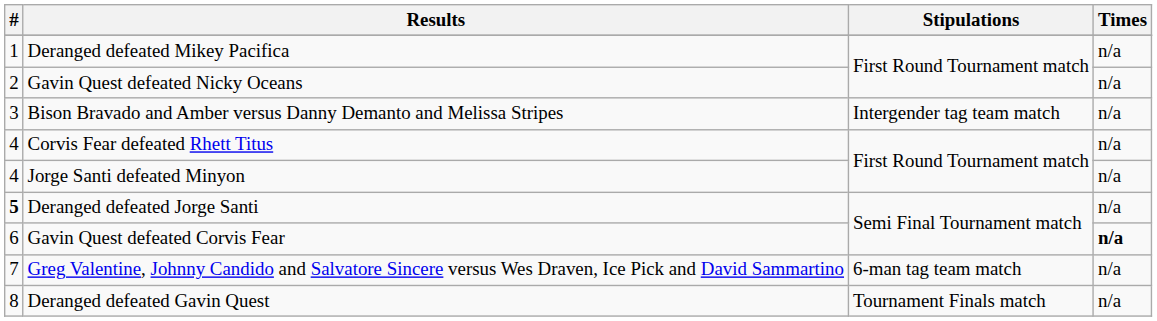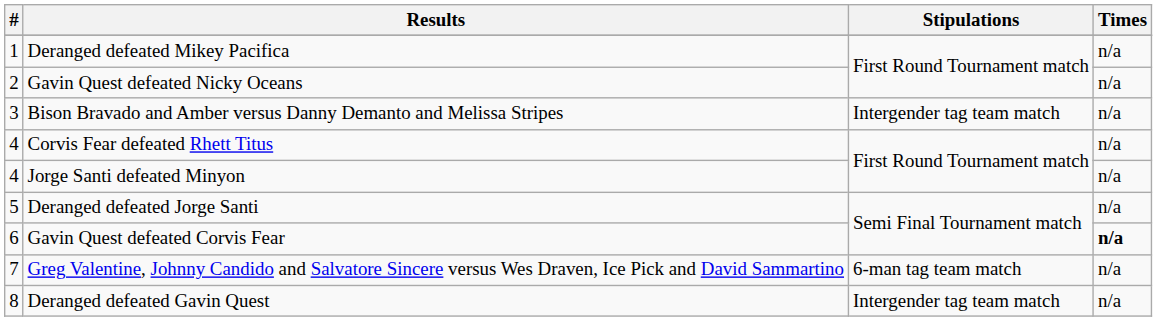Deranged defeated Jorge Santi | #: bold -> normal
Deranged defeated Gavin Quest | Stipulations: Tournament Finals match -> Intergender tag team match
